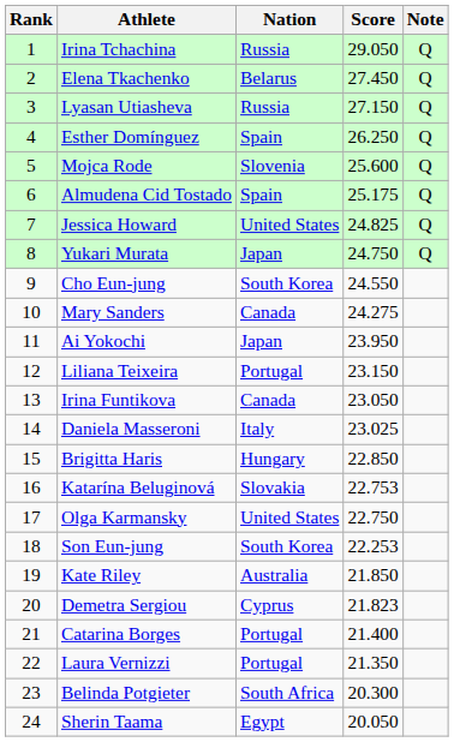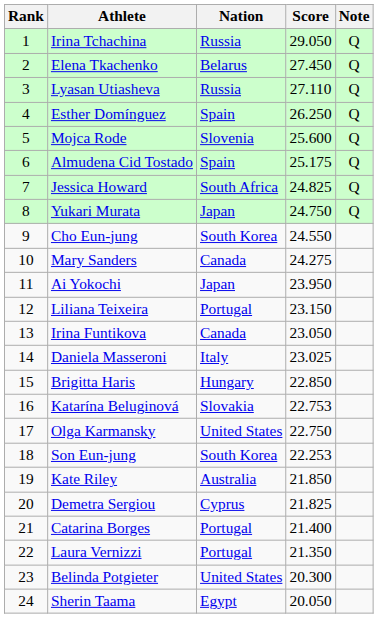Lyasan Utiasheva | Score: 27.150 -> 27.110
Jessica Howard | Nation: United States -> South Africa
Demetra Sergiou | Score: 21.823 -> 21.825
Belinda Potgieter | Nation: South Africa -> United States
